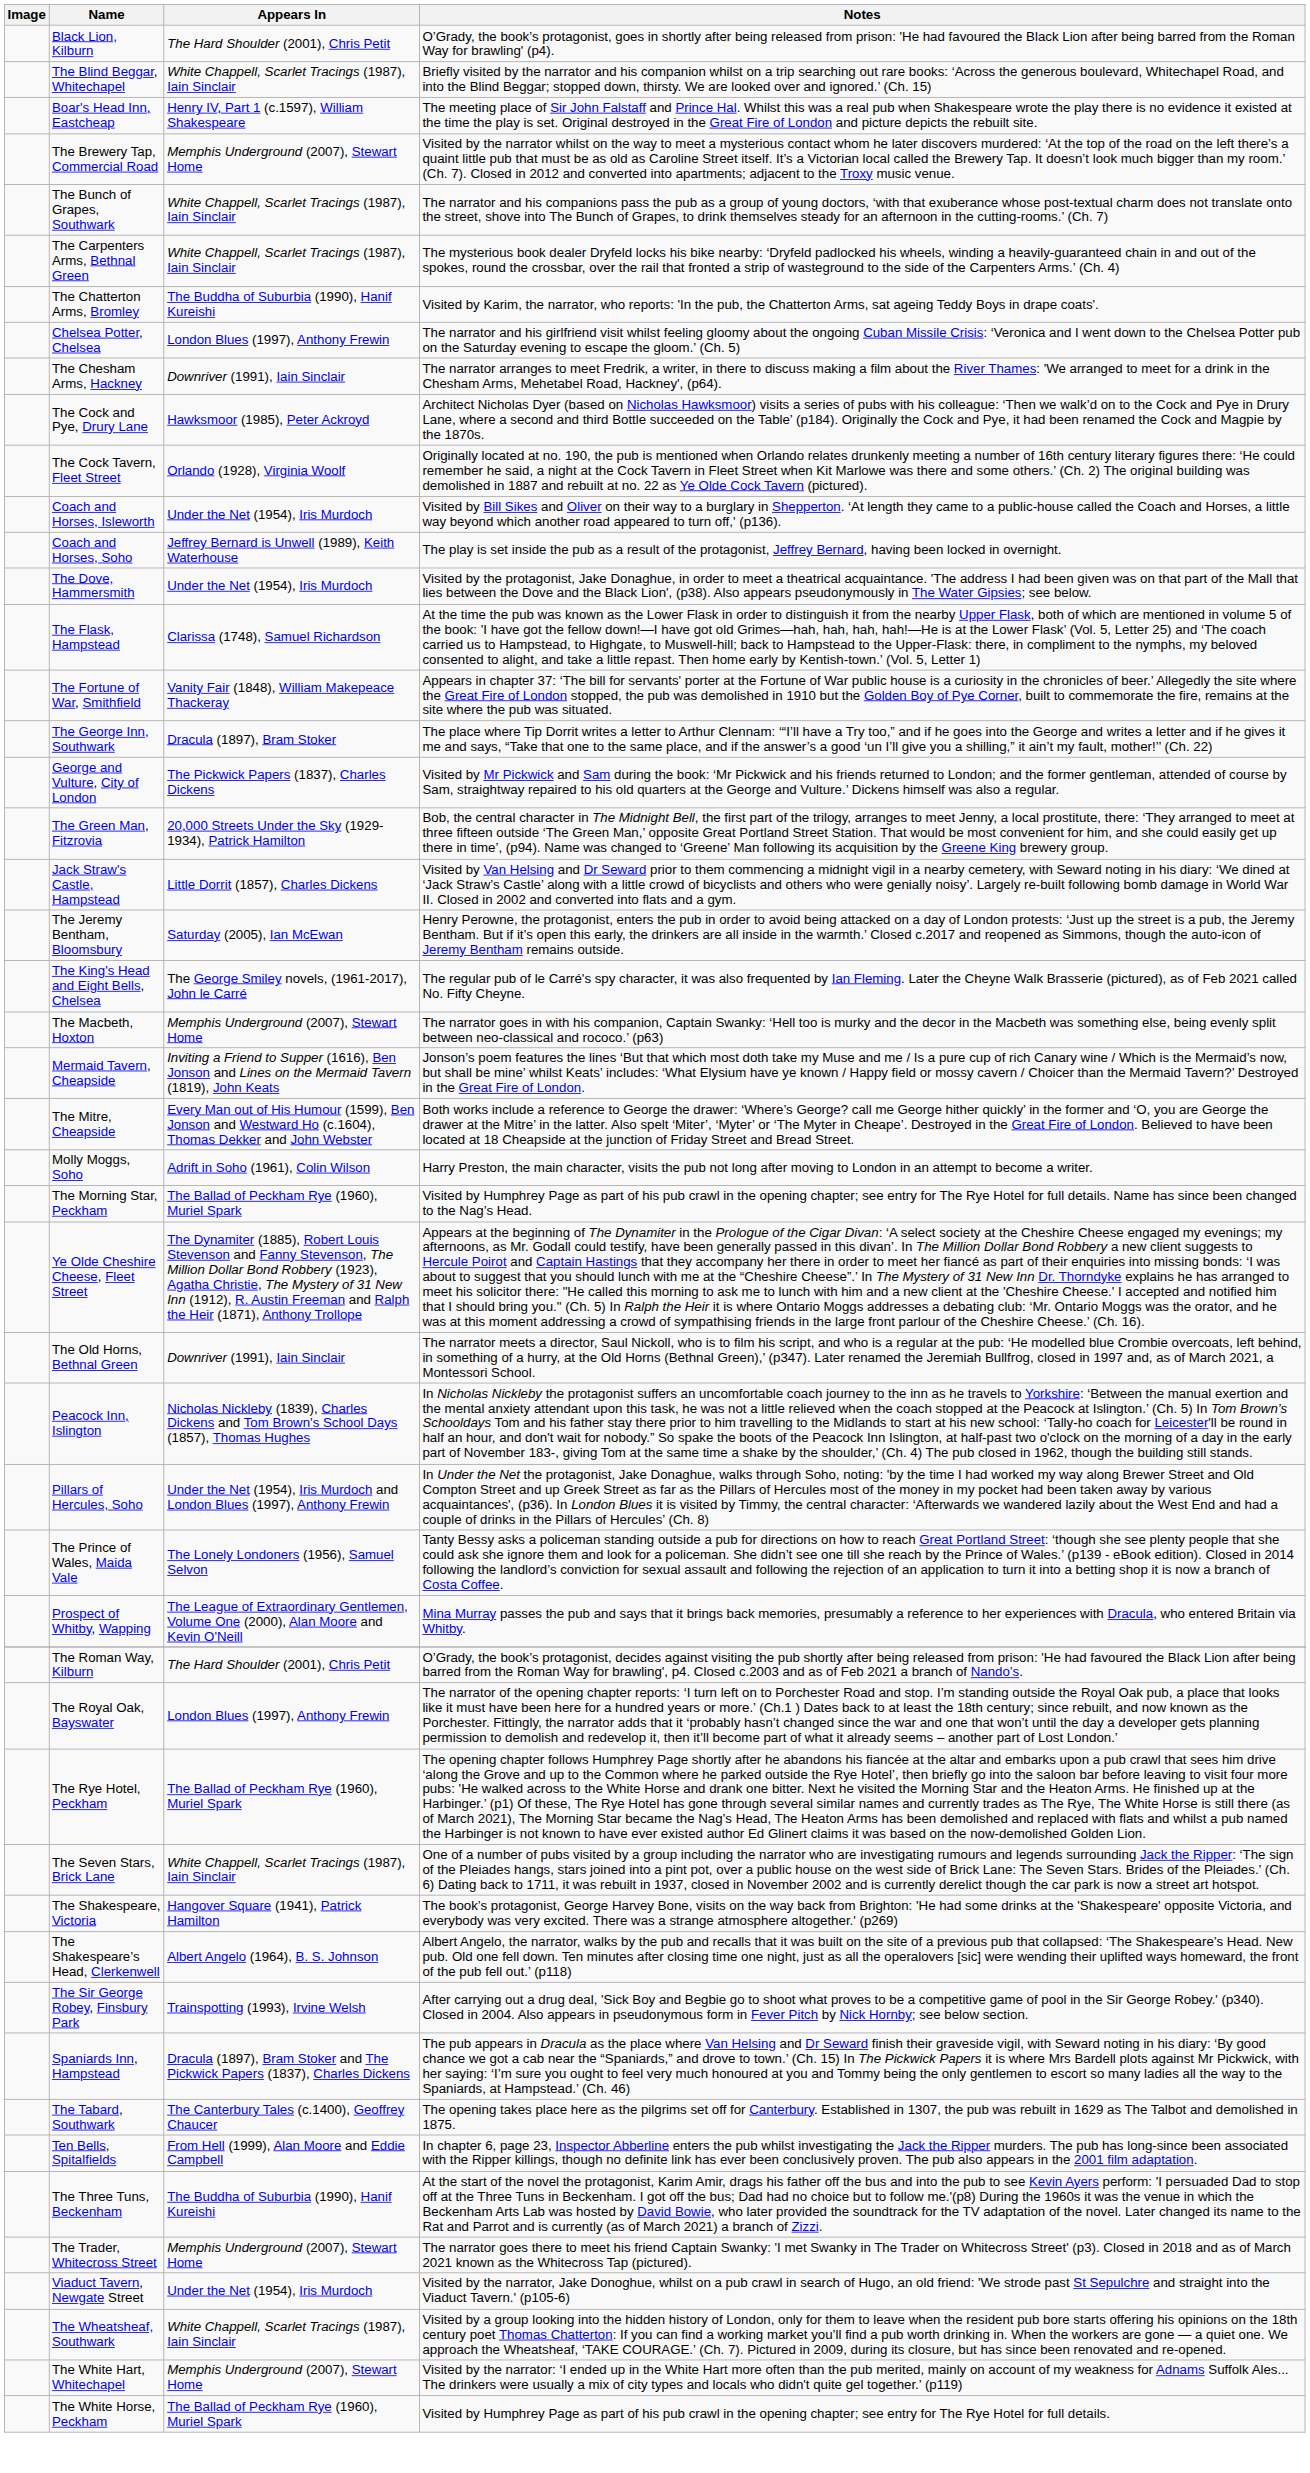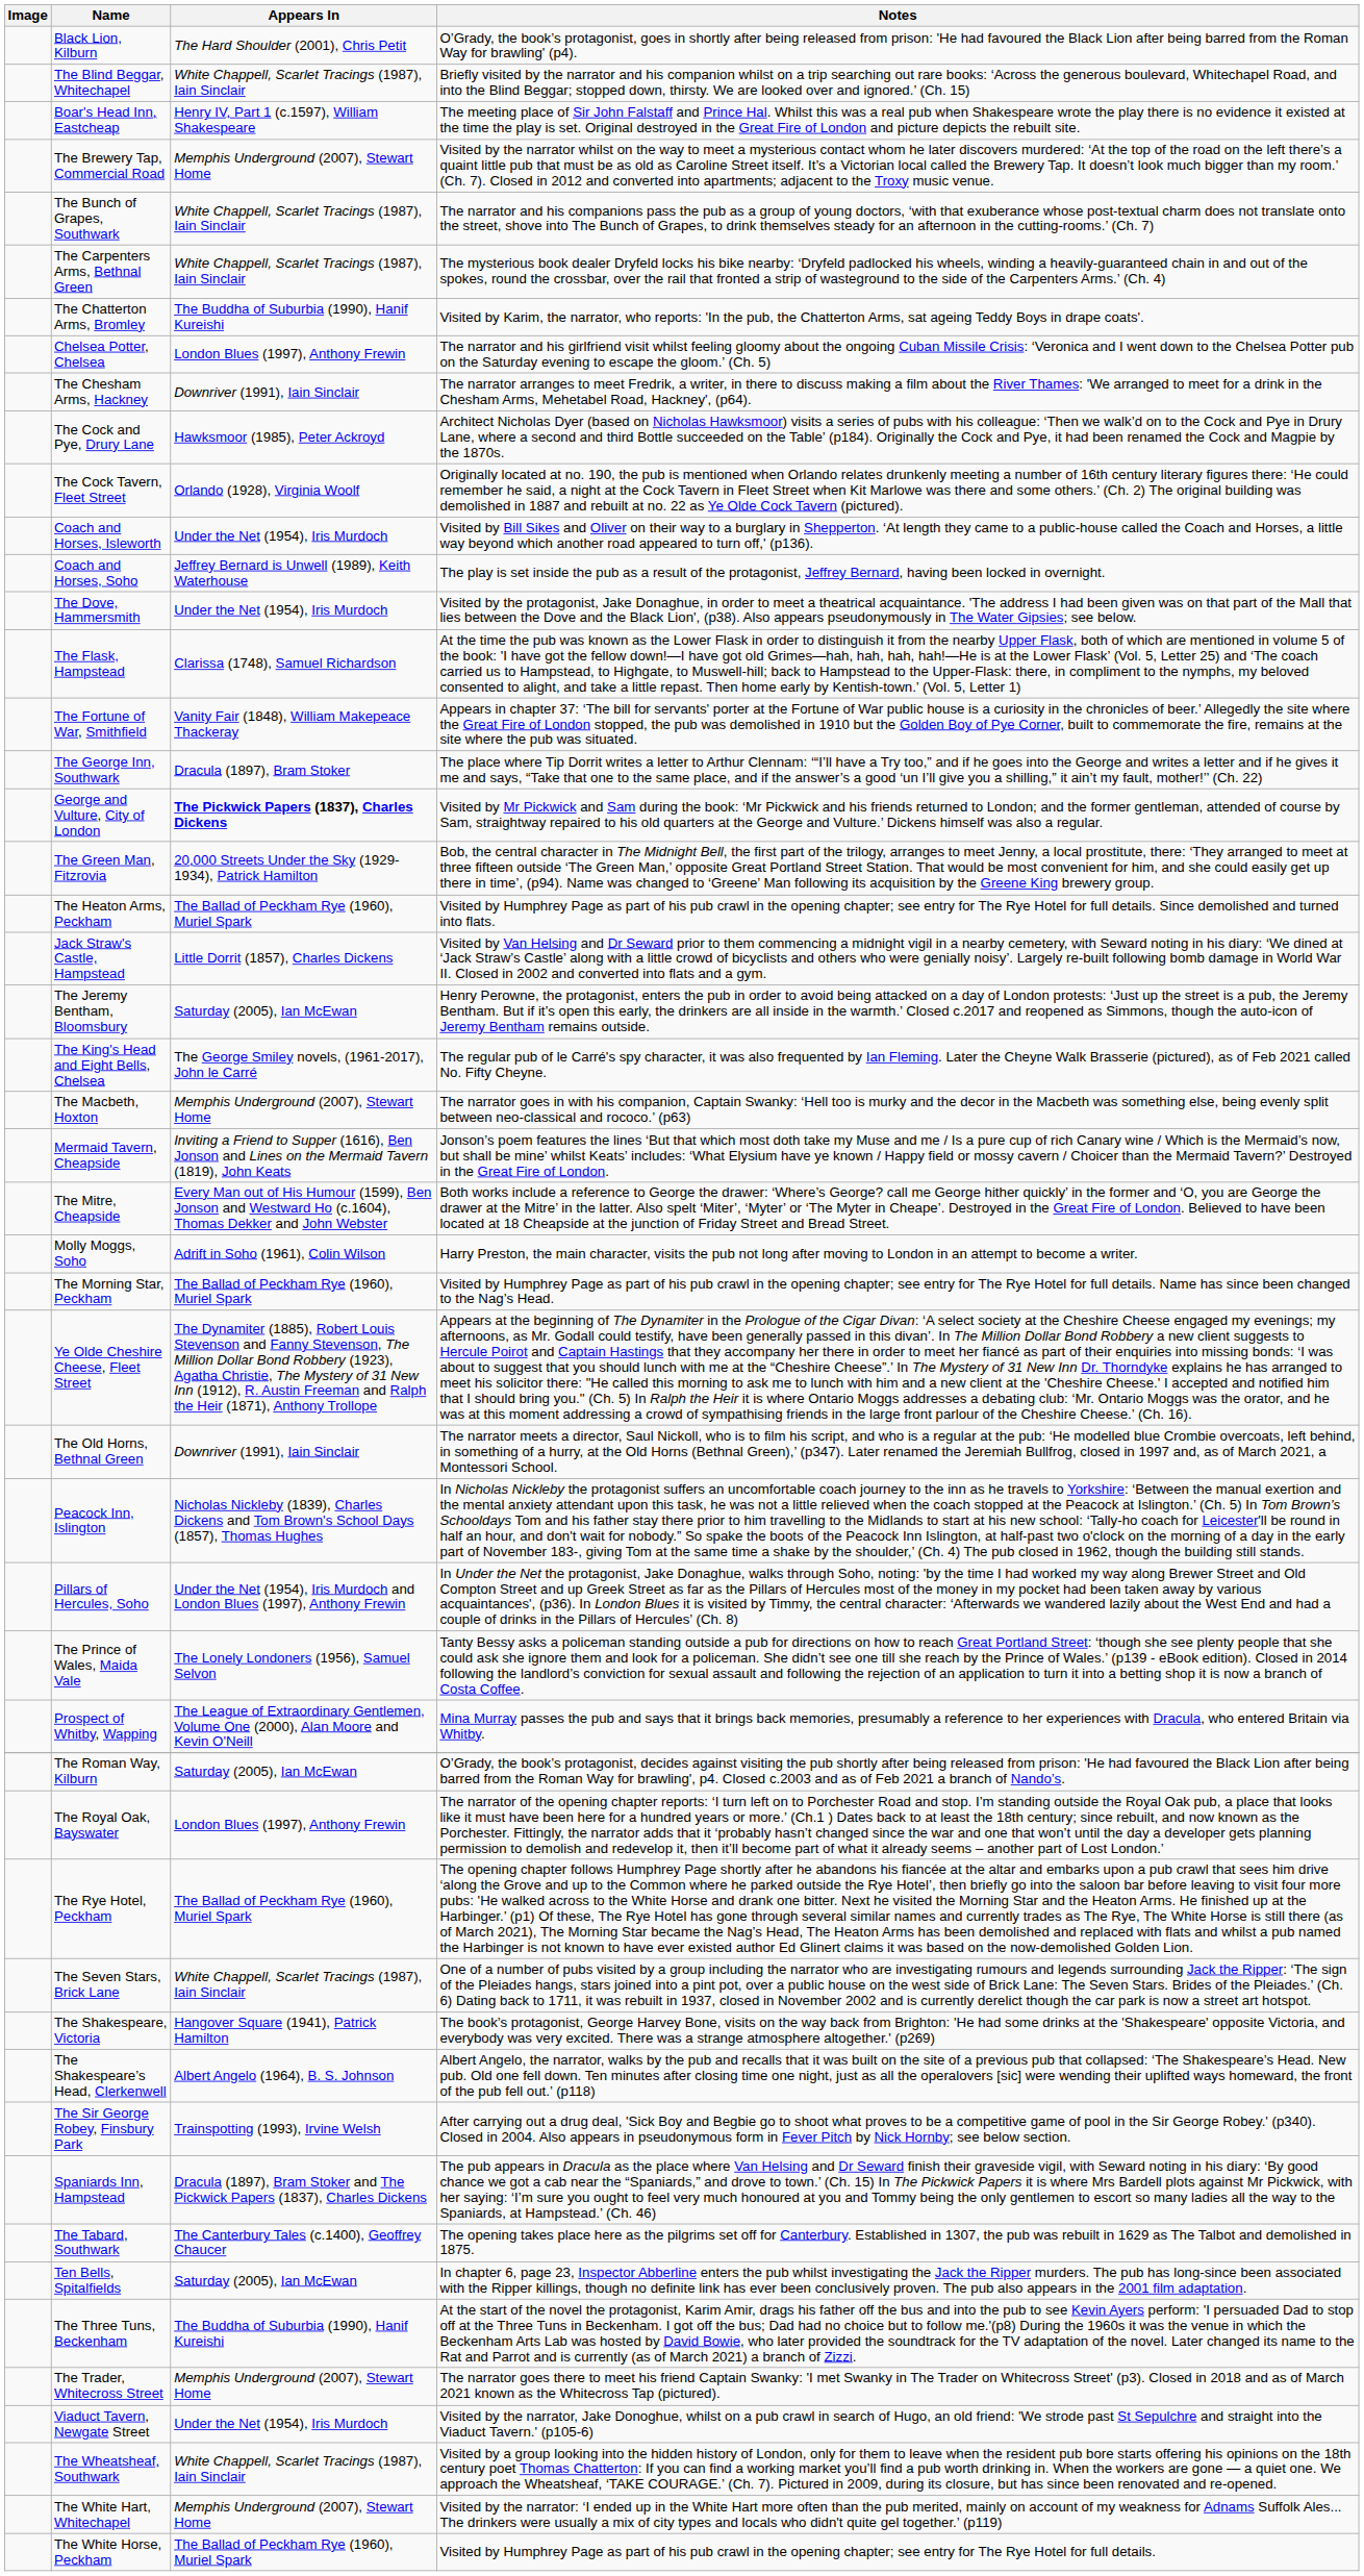George and Vulture, City of London | Appears In: normal -> bold
+ row: The Heaton Arms, Peckham | The Ballad of Peckham Rye (1960), Muriel Spark | Visited by Humphrey Page as part of his pub crawl in the opening chapter; see entry for The Rye Hotel for full details. Since demolished and turned into flats.
The Roman Way, Kilburn | Appears In: The Hard Shoulder (2001), Chris Petit -> Saturday (2005), Ian McEwan
Ten Bells, Spitalfields | Appears In: From Hell (1999), Alan Moore and Eddie Campbell -> Saturday (2005), Ian McEwan
